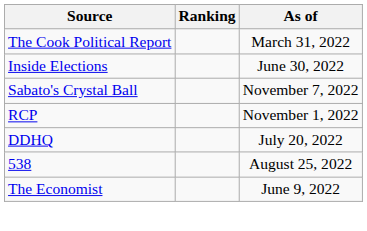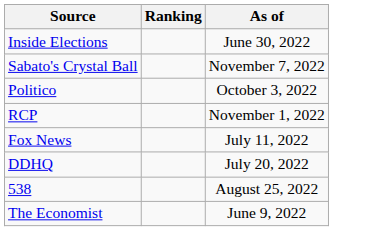- row: The Cook Political Report | March 31, 2022
+ row: Politico | October 3, 2022
+ row: Fox News | July 11, 2022
